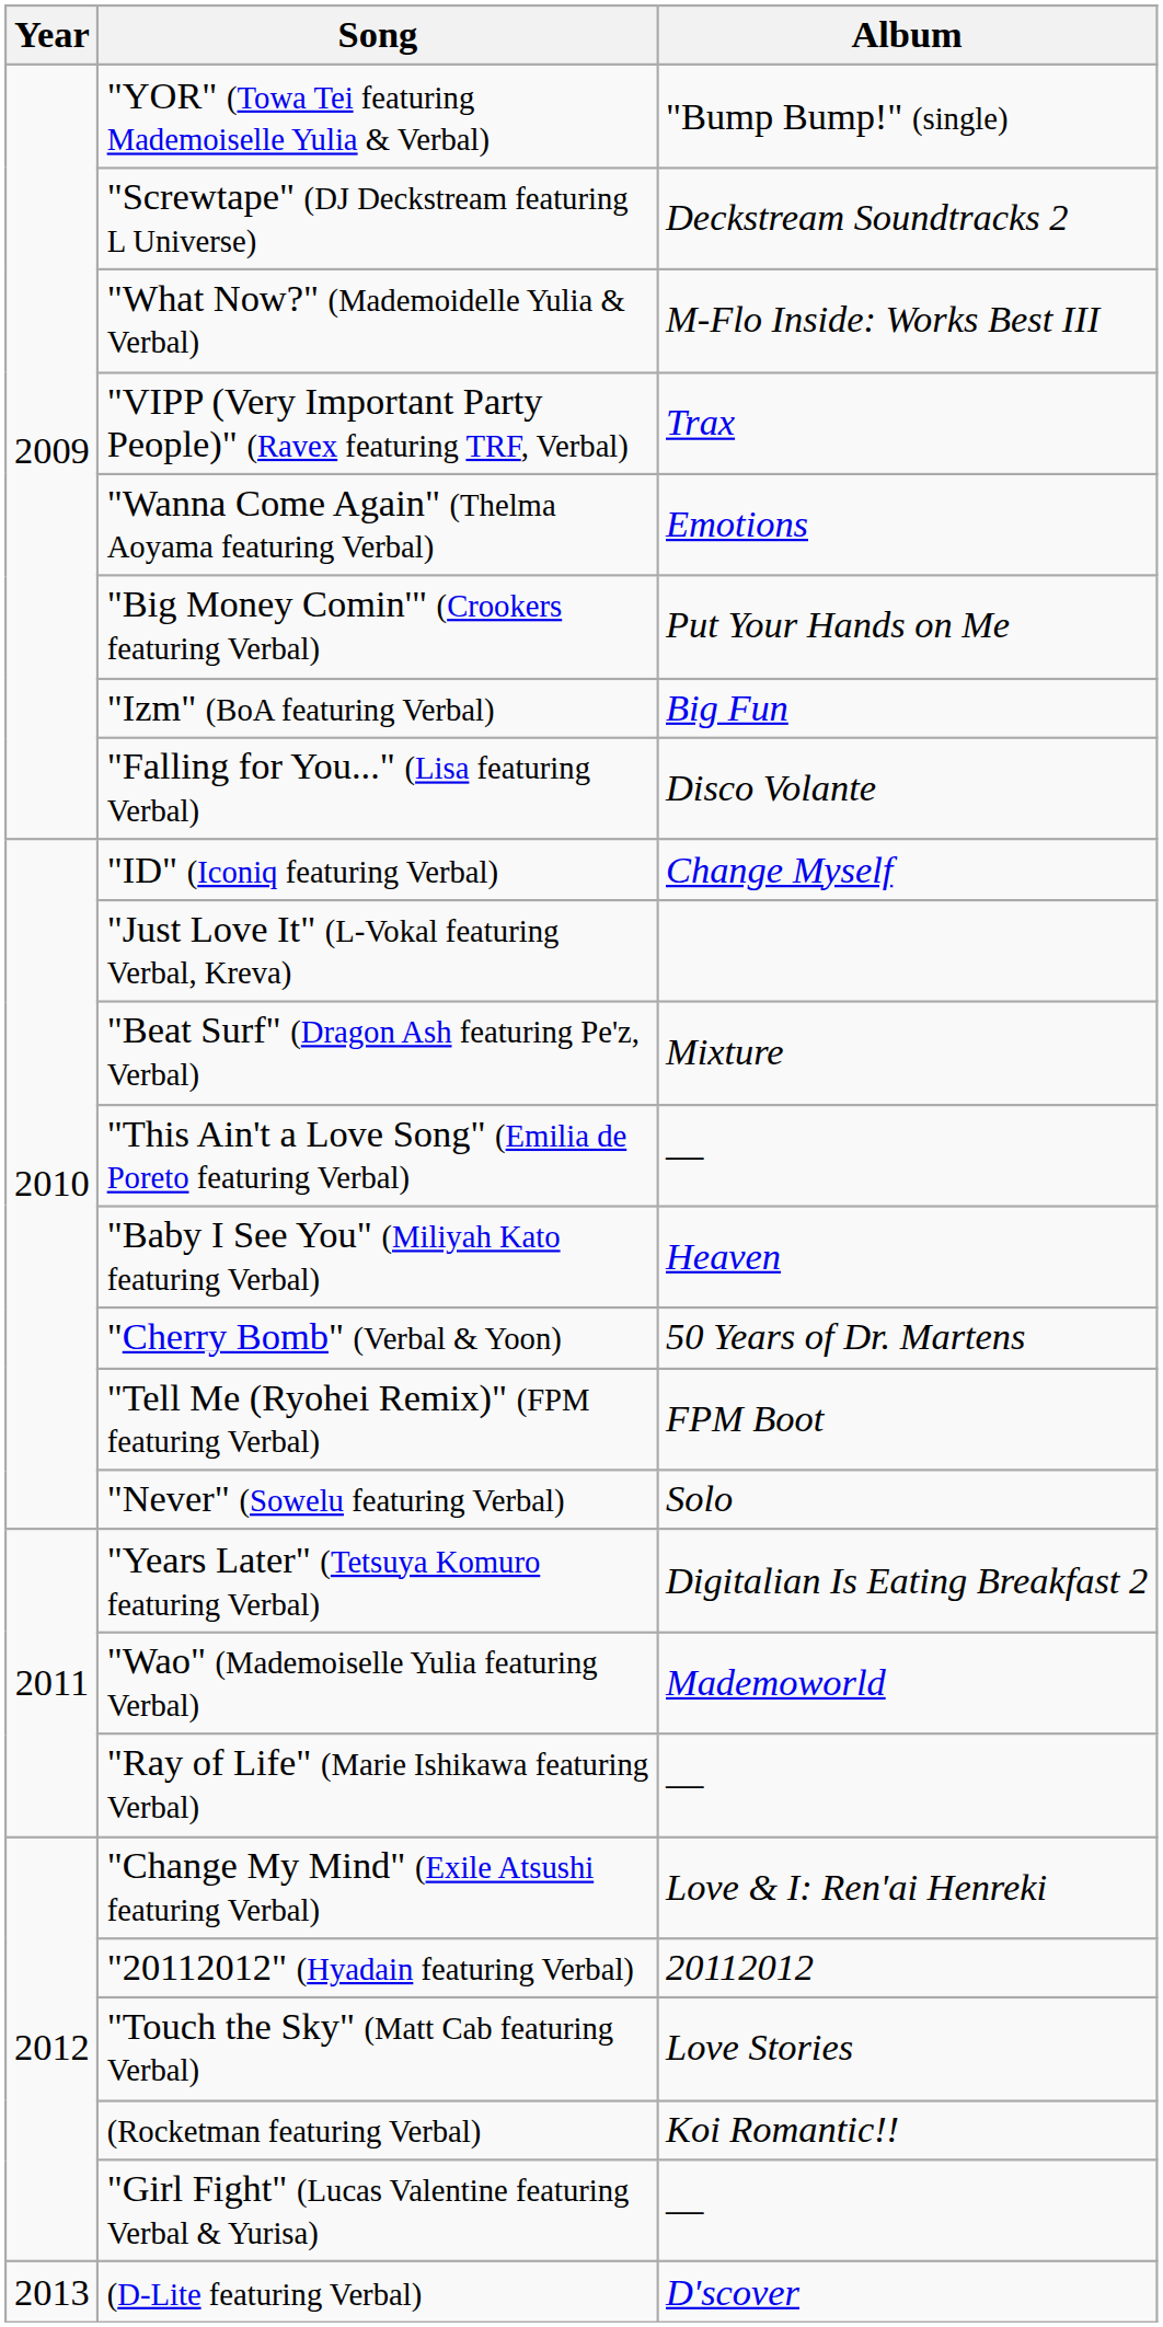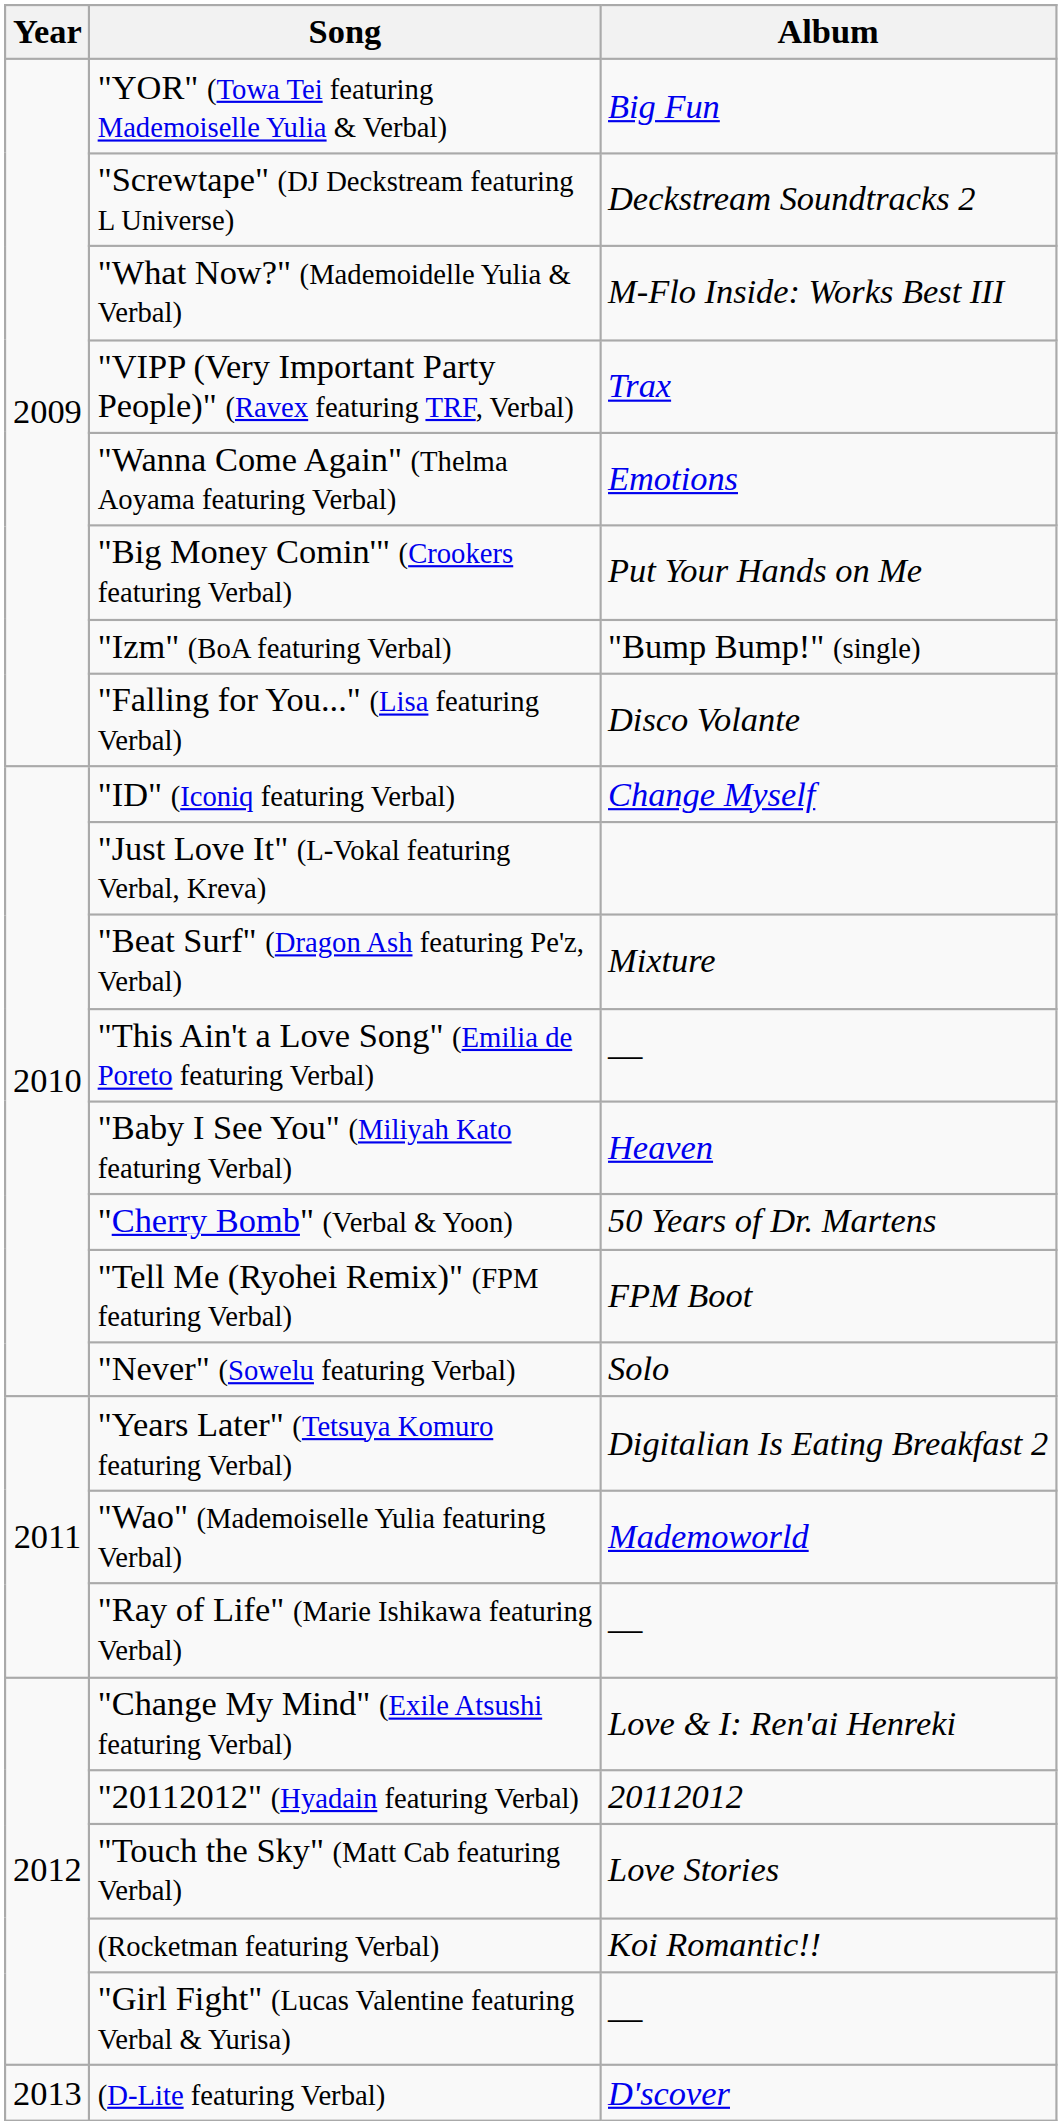"YOR" (Towa Tei featuring Mademoiselle Yulia & Verbal) | Album: "Bump Bump!" (single) -> Big Fun
"Izm" (BoA featuring Verbal) | Album: Big Fun -> "Bump Bump!" (single)
